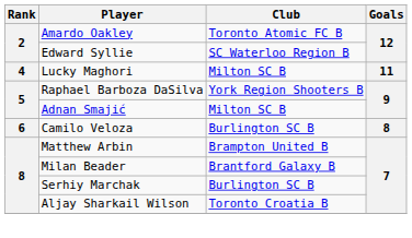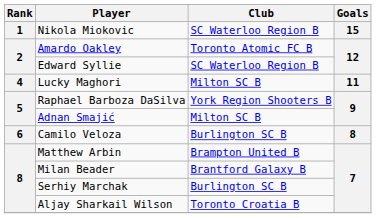+ row: 1 | Nikola Miokovic | SC Waterloo Region B | 15
